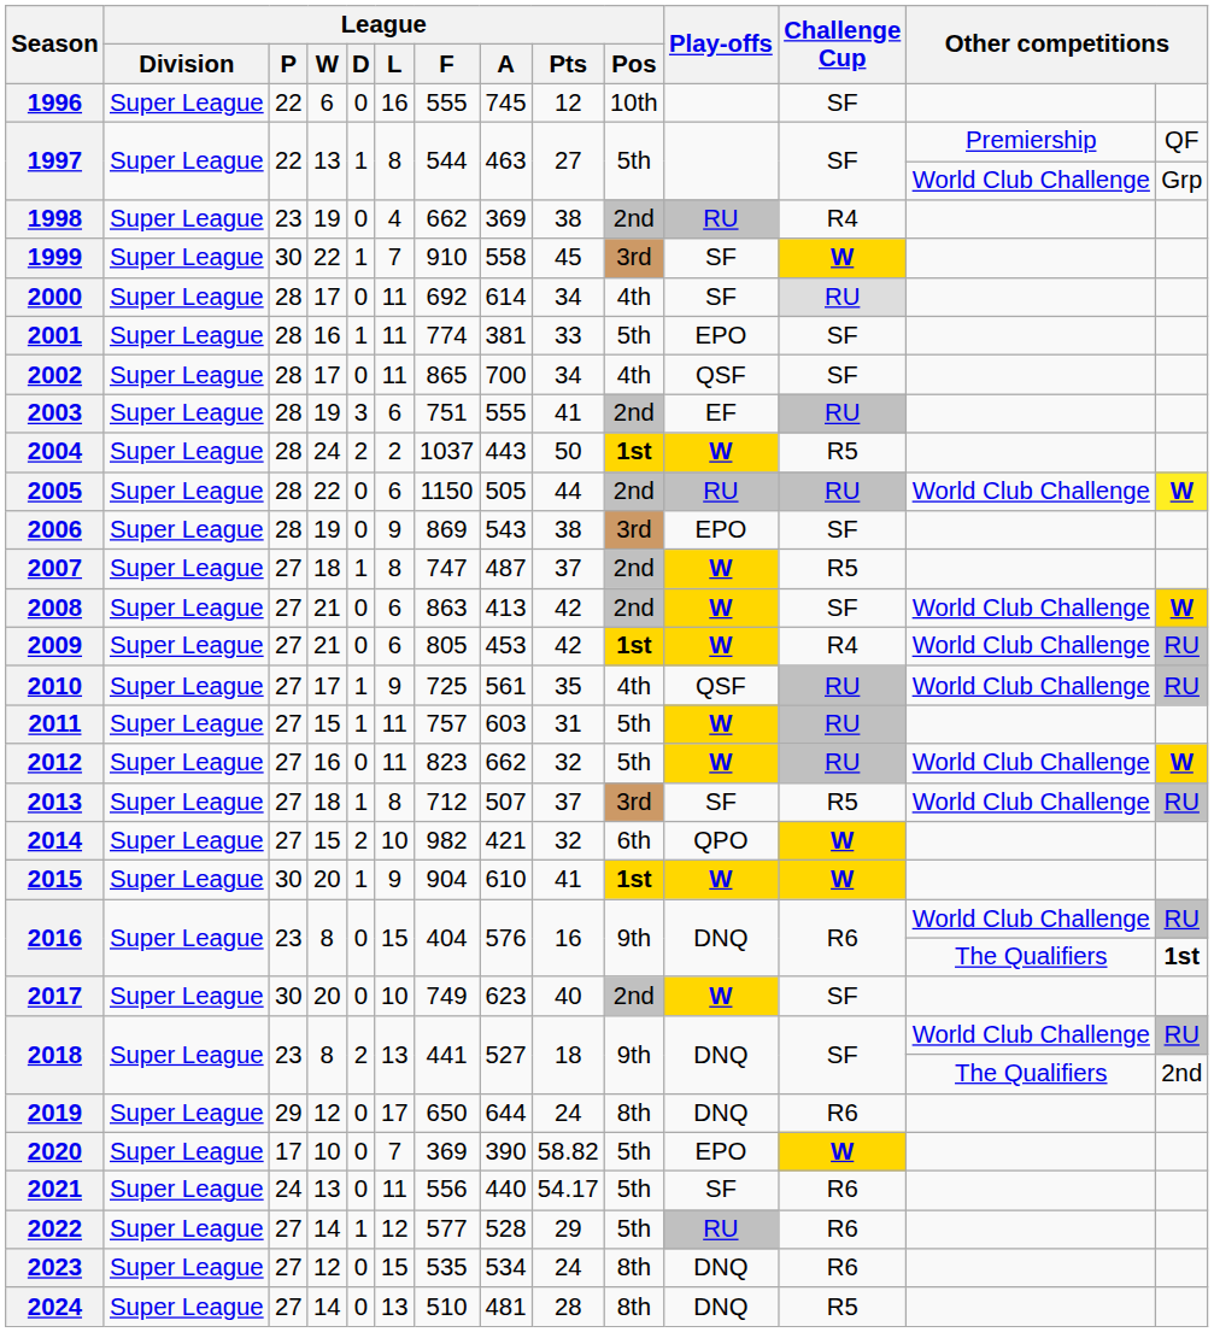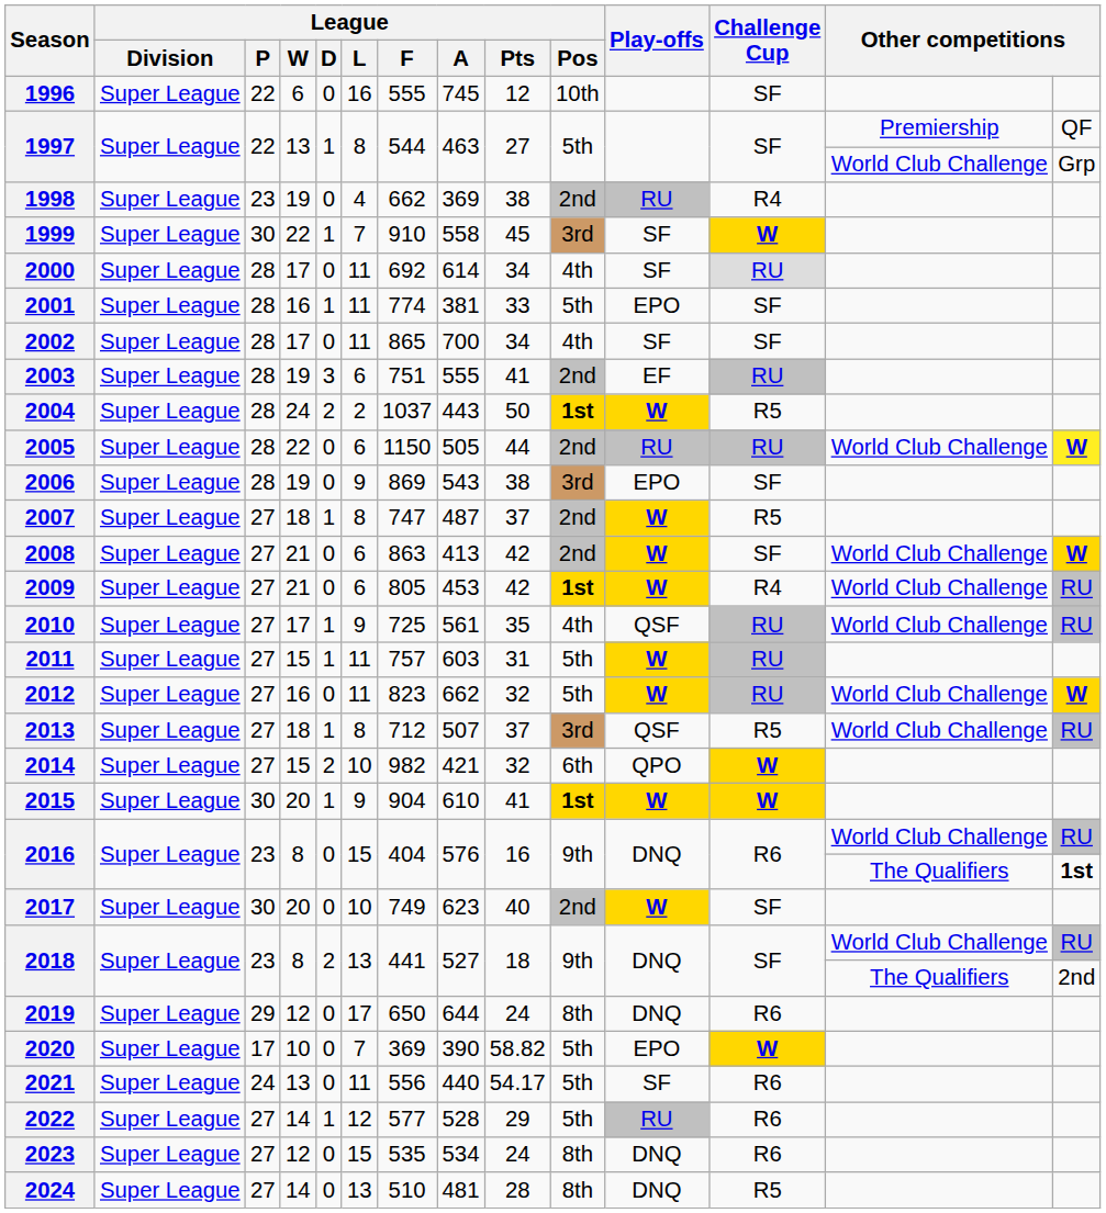2002 | Play-offs: QSF -> SF
2013 | Play-offs: SF -> QSF
